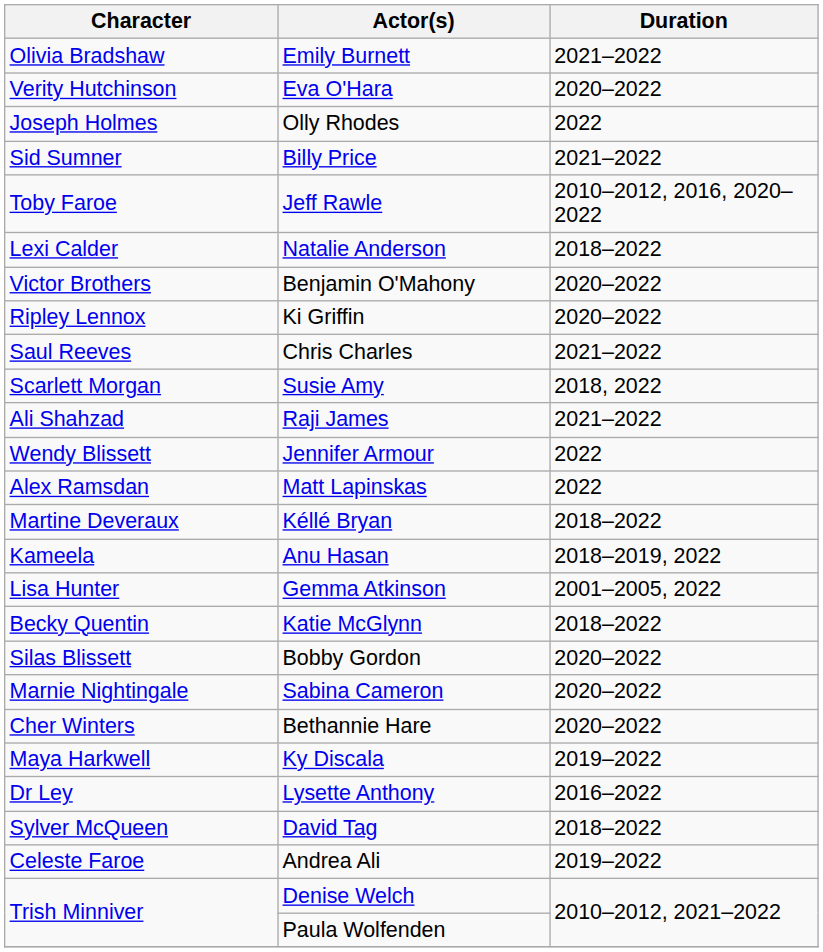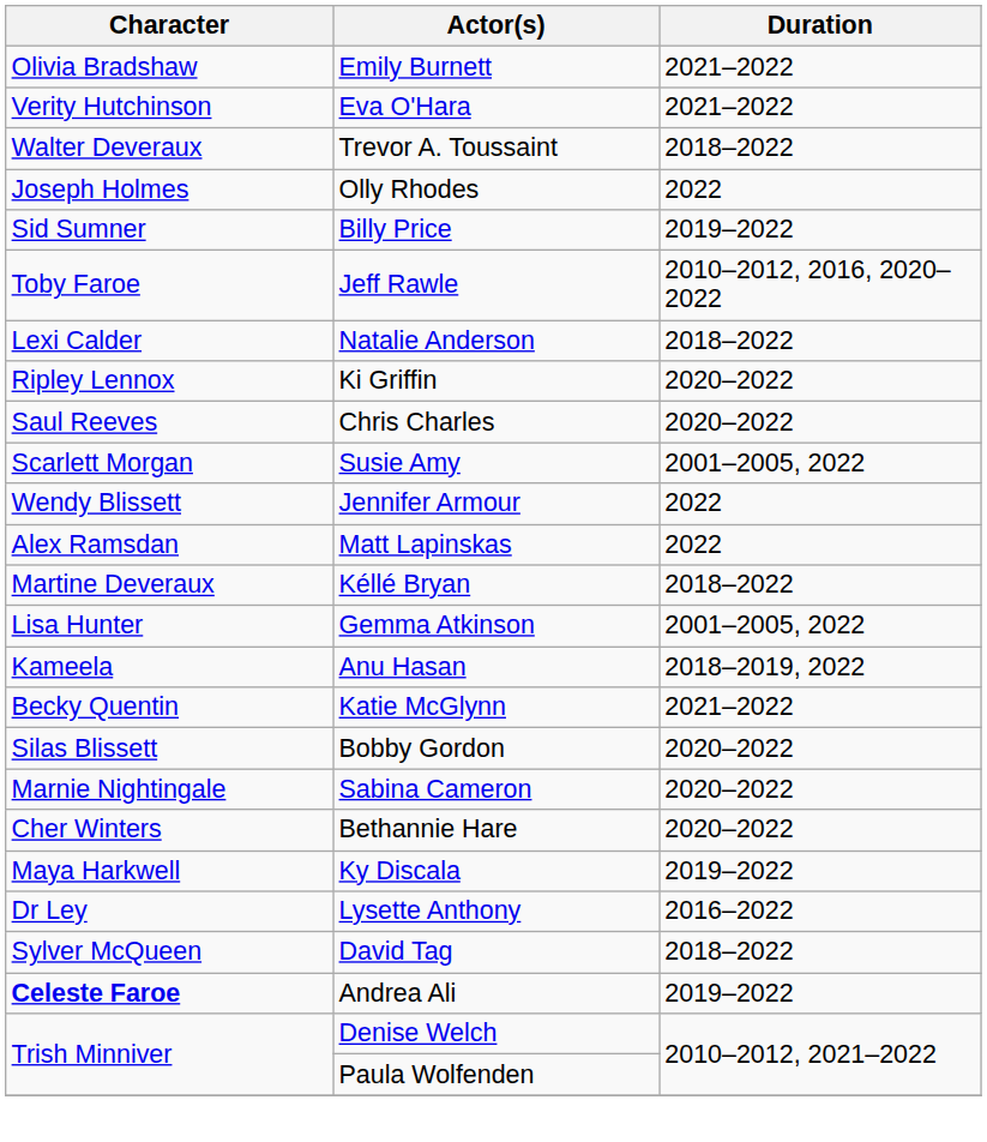Eva O'Hara | Duration: 2020–2022 -> 2021–2022
+ row: Walter Deveraux | Trevor A. Toussaint | 2018–2022
Billy Price | Duration: 2021–2022 -> 2019–2022
- row: Victor Brothers | Benjamin O'Mahony | 2020–2022
Chris Charles | Duration: 2021–2022 -> 2020–2022
Susie Amy | Duration: 2018, 2022 -> 2001–2005, 2022
- row: Ali Shahzad | Raji James | 2021–2022
rows swapped: Gemma Atkinson <-> Anu Hasan
Katie McGlynn | Duration: 2018–2022 -> 2021–2022
Andrea Ali | Character: normal -> bold
